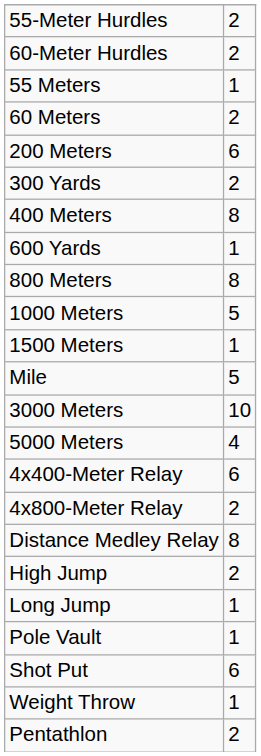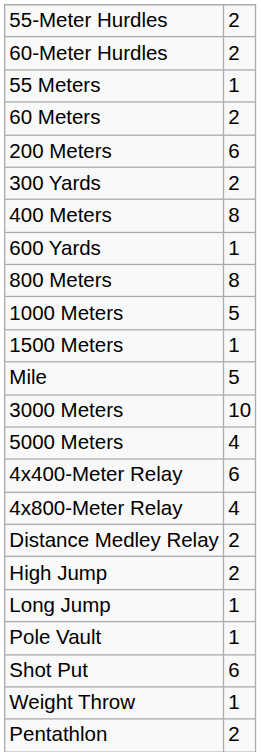4x800-Meter Relay | column 2: 2 -> 4
Distance Medley Relay | column 2: 8 -> 2
